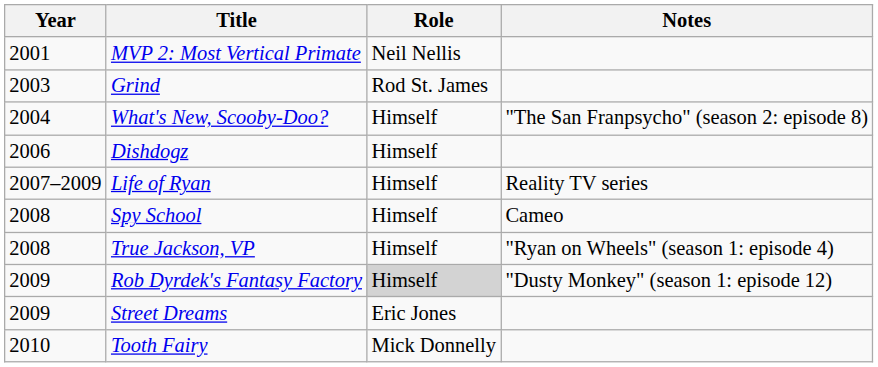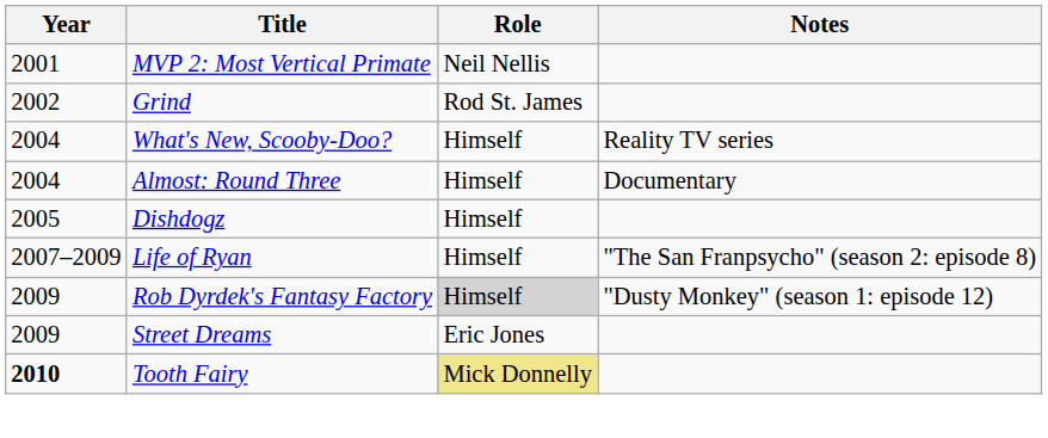Grind | Year: 2003 -> 2002
What's New, Scooby-Doo? | Notes: "The San Franpsycho" (season 2: episode 8) -> Reality TV series
+ row: 2004 | Almost: Round Three | Himself | Documentary
Dishdogz | Year: 2006 -> 2005
Life of Ryan | Notes: Reality TV series -> "The San Franpsycho" (season 2: episode 8)
- row: 2008 | Spy School | Himself | Cameo
- row: 2008 | True Jackson, VP | Himself | "Ryan on Wheels" (season 1: episode 4)
Tooth Fairy | Year: normal -> bold
Tooth Fairy | Role: no background -> khaki background
